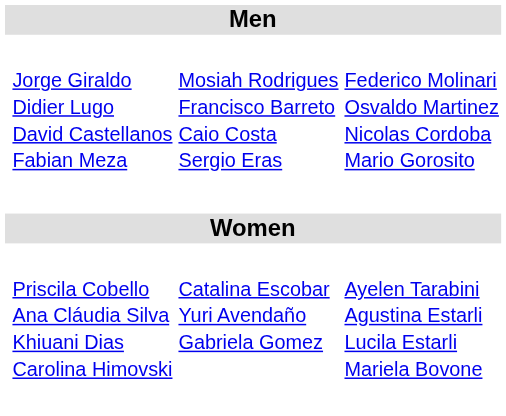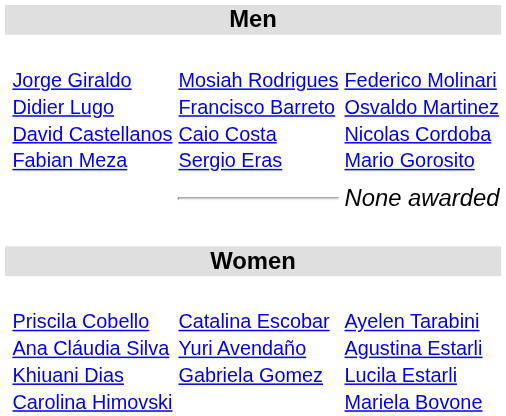+ row: None awarded
